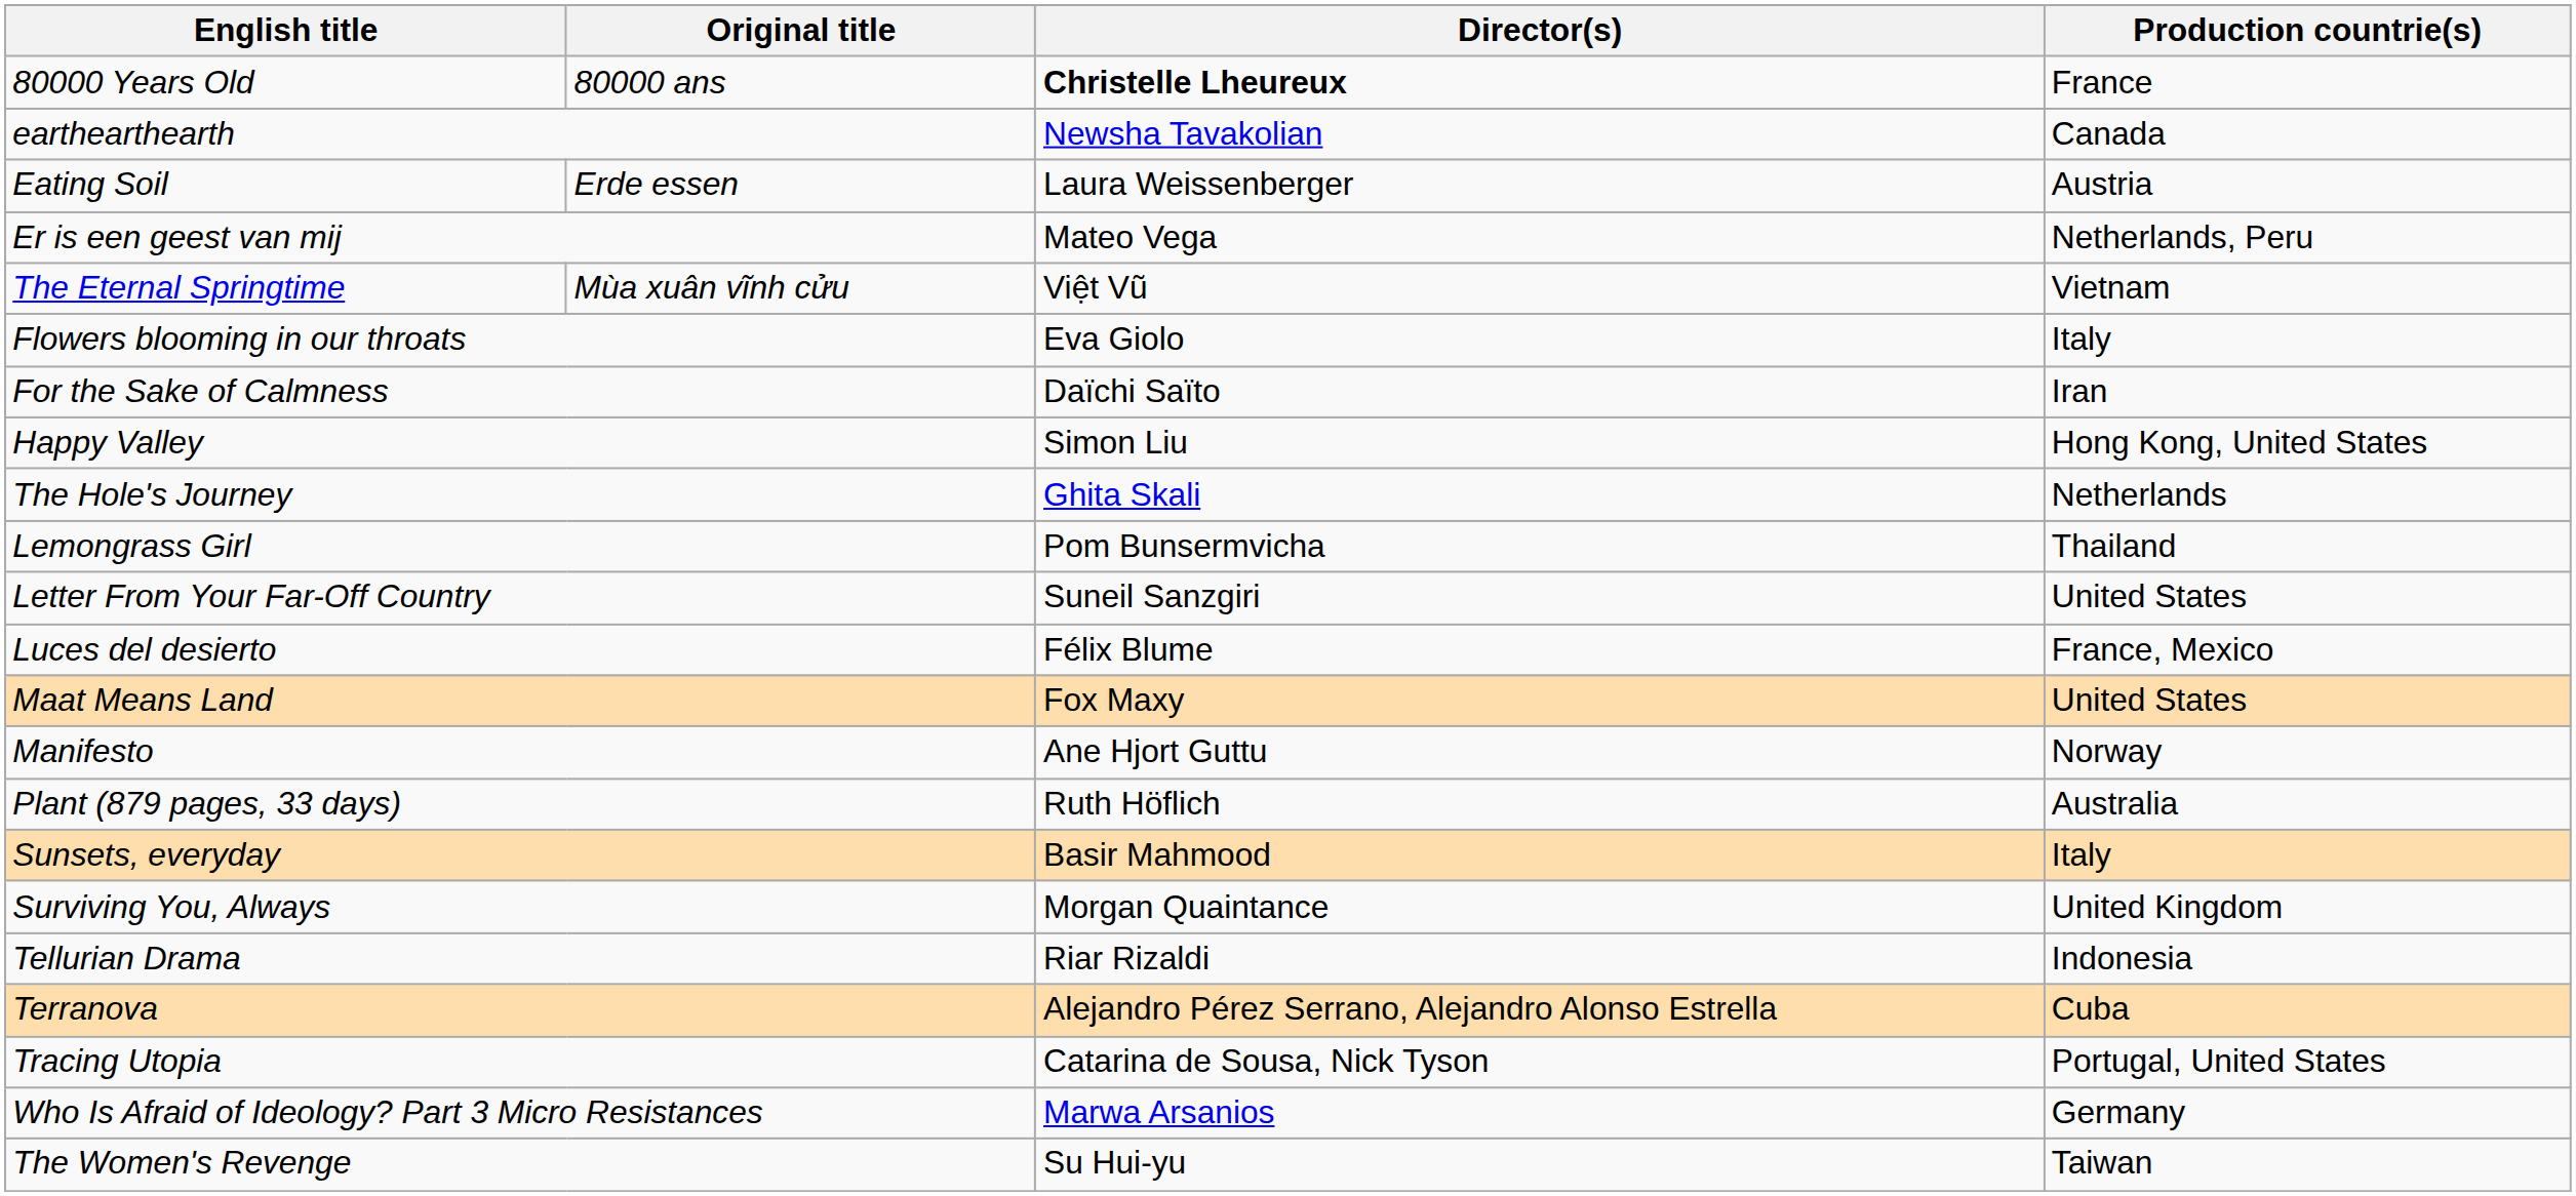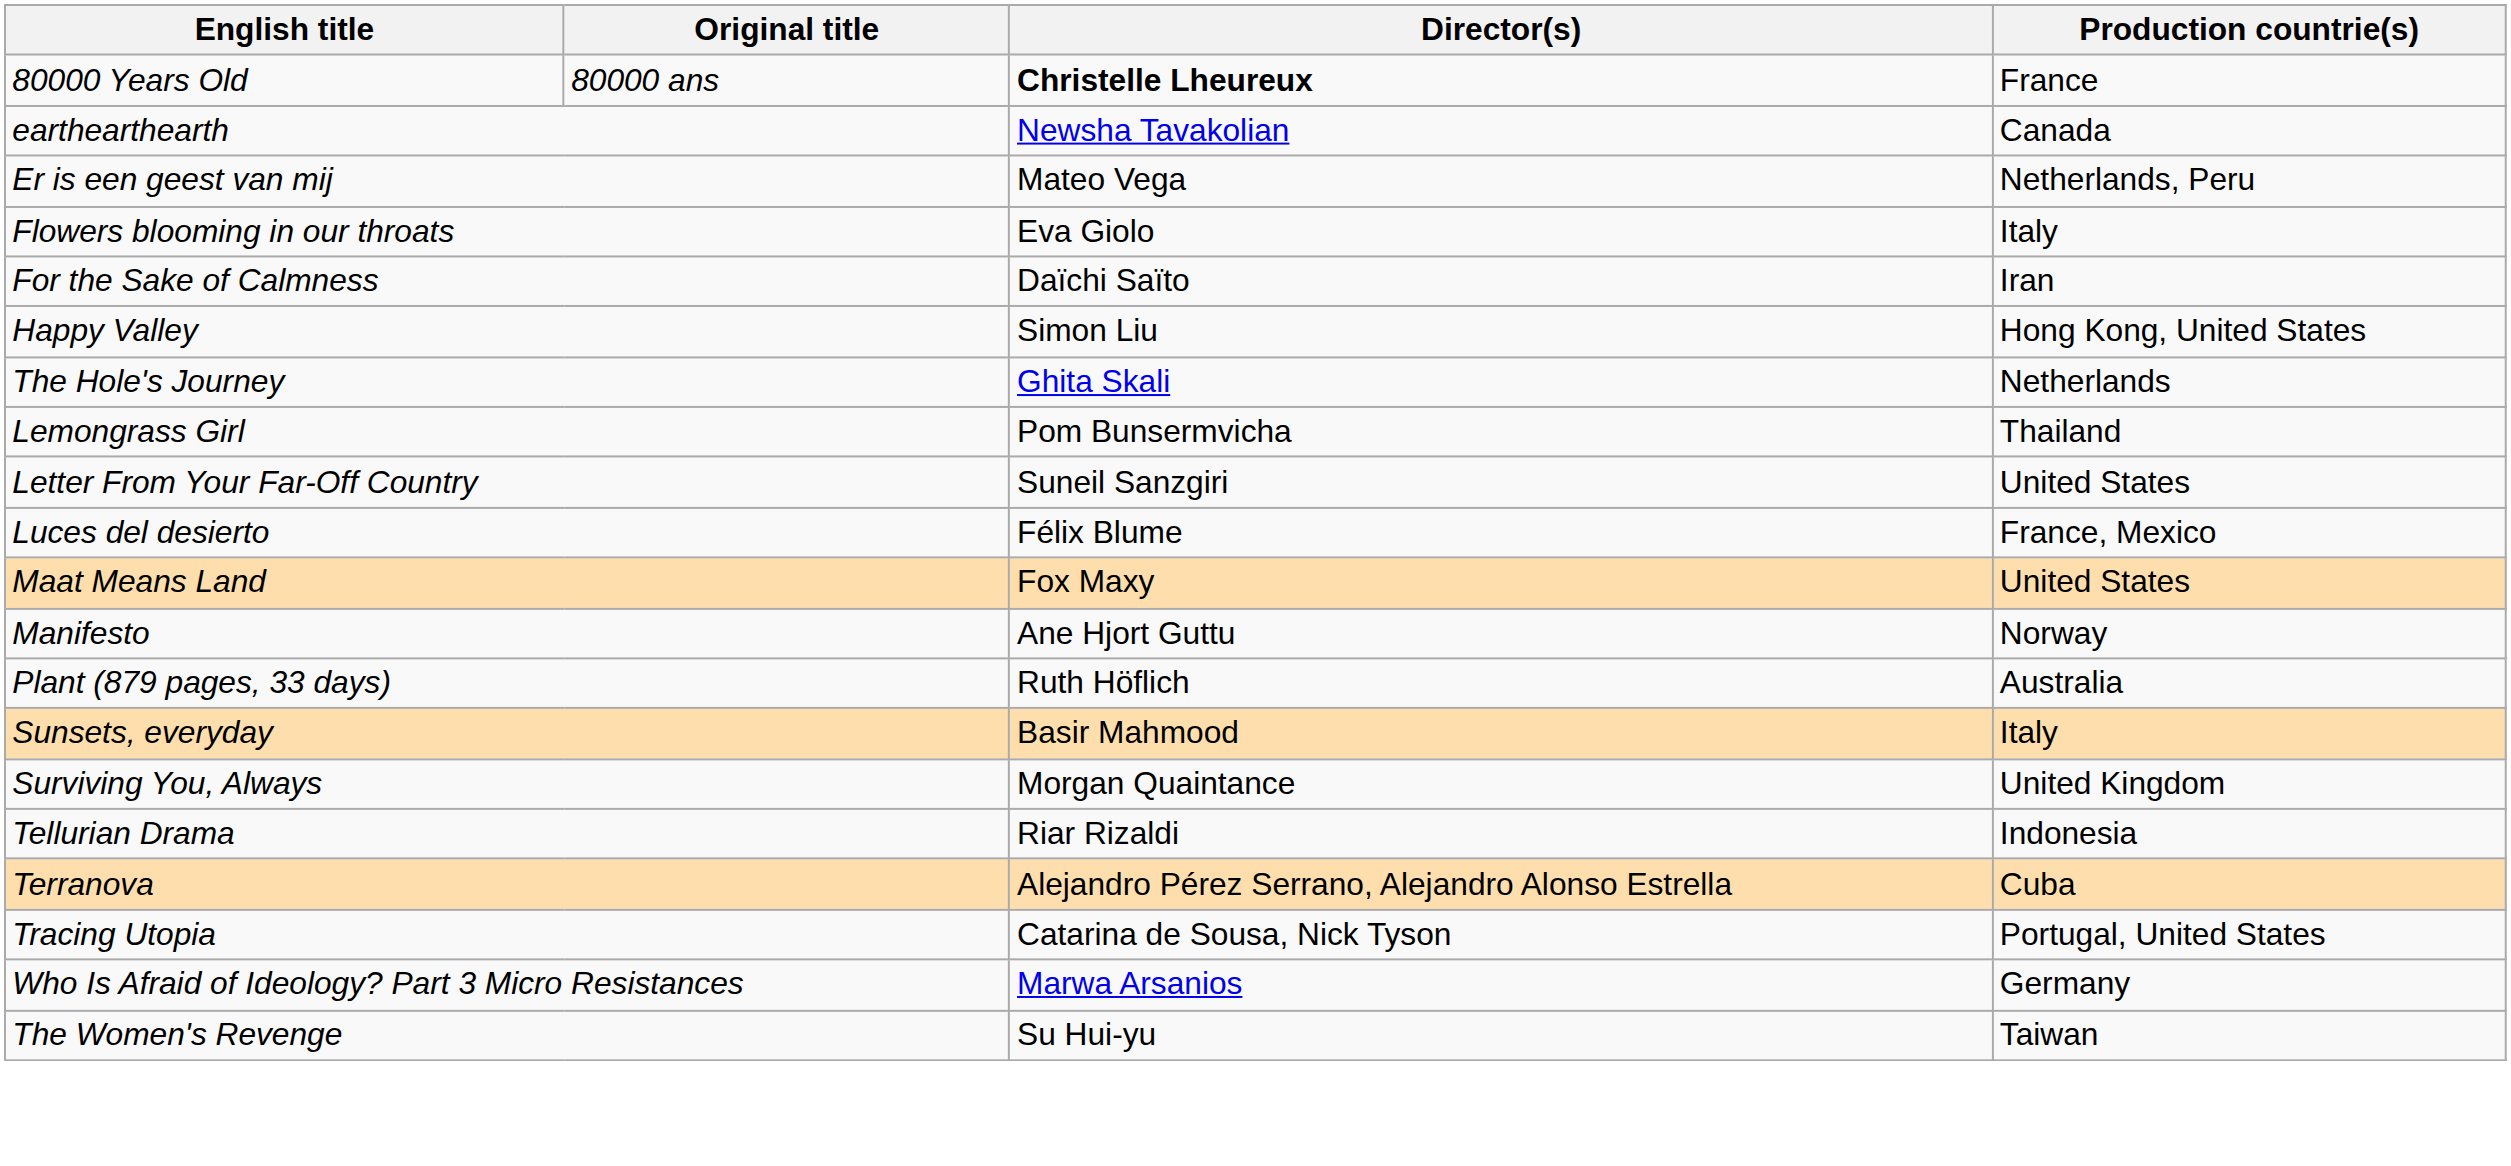- row: Eating Soil | Erde essen | Laura Weissenberger | Austria
- row: The Eternal Springtime | Mùa xuân vĩnh cửu | Việt Vũ | Vietnam
